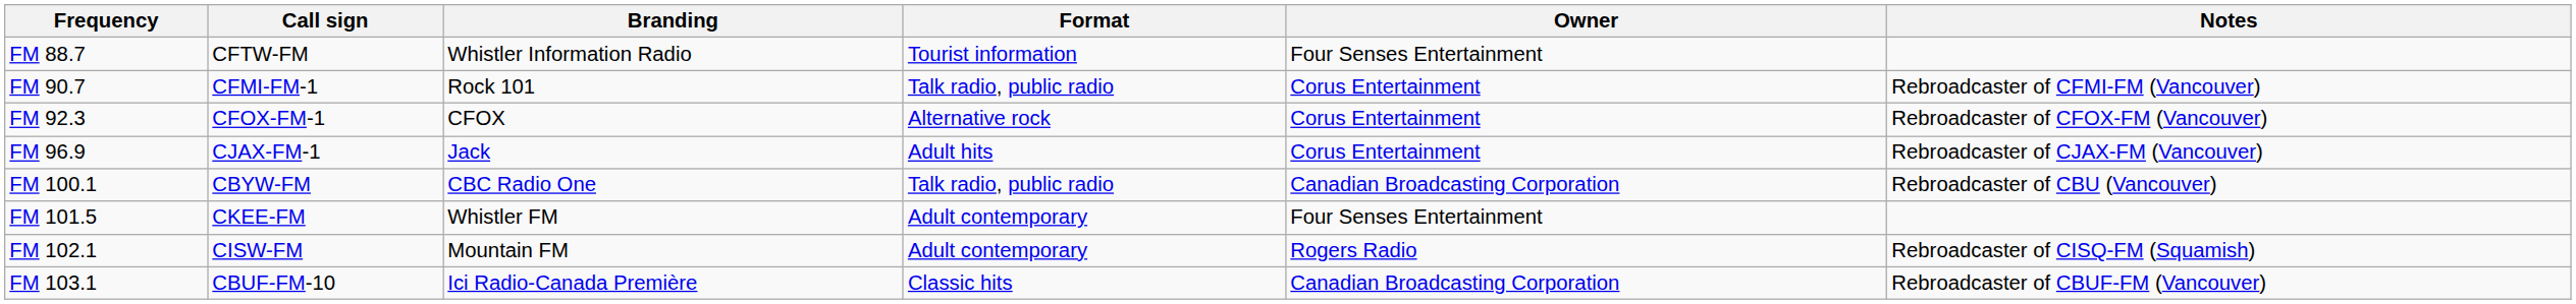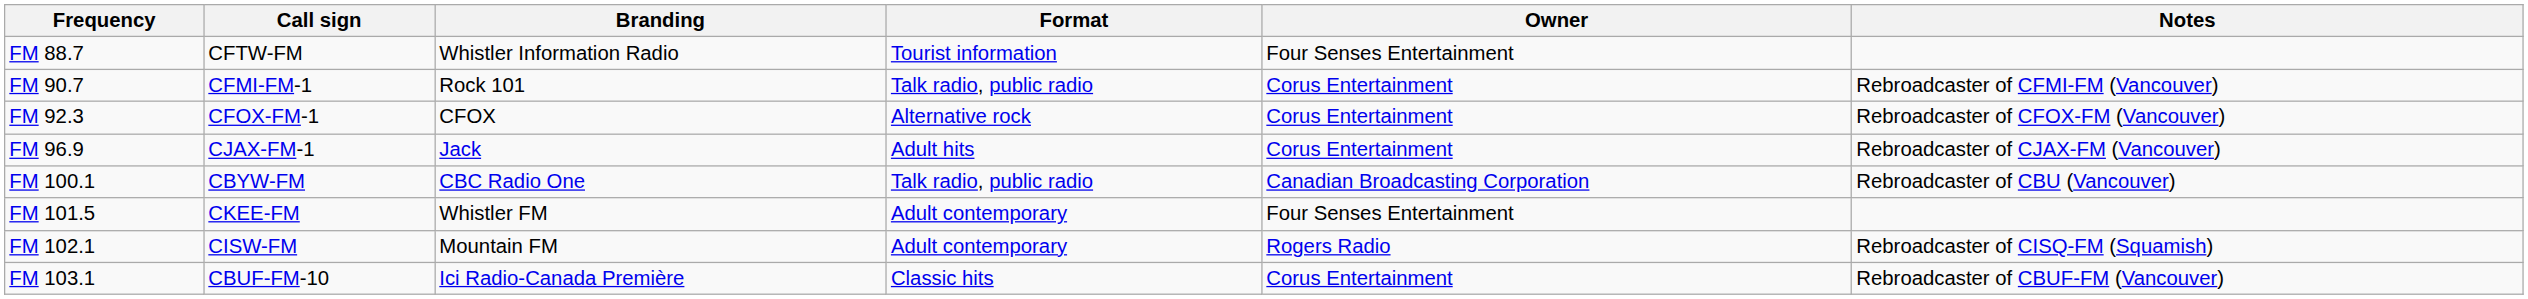FM 103.1 | Owner: Canadian Broadcasting Corporation -> Corus Entertainment
